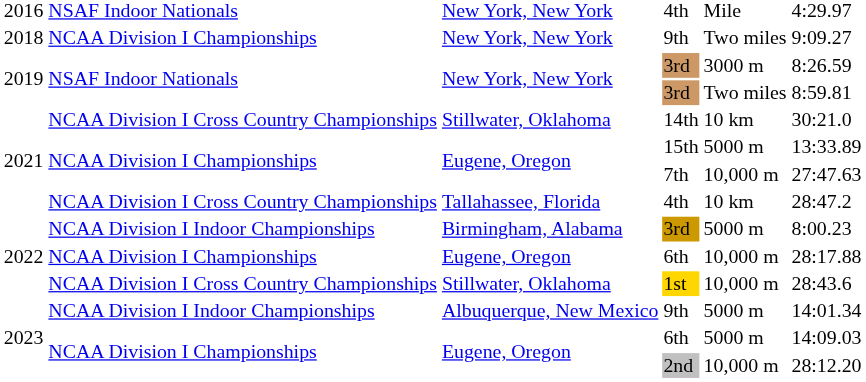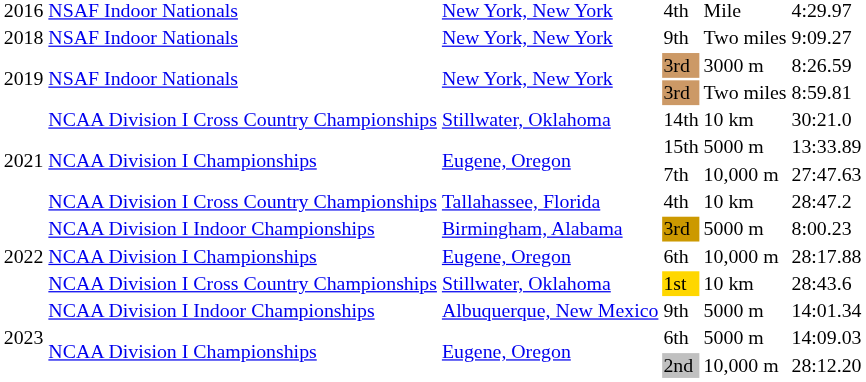2018 / 9th | column 2: NCAA Division I Championships -> NSAF Indoor Nationals
1st | column 5: 10,000 m -> 10 km
